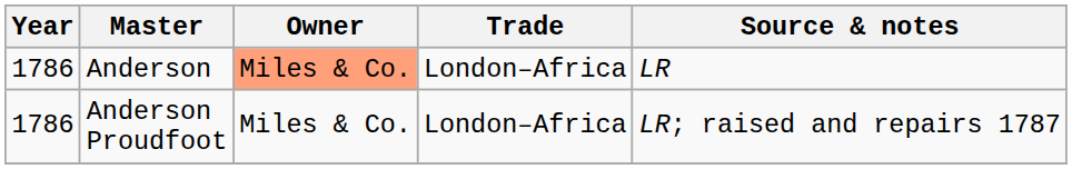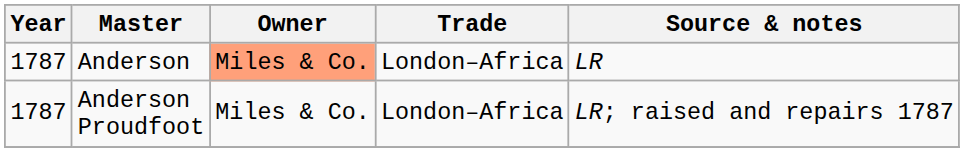Anderson | Year: 1786 -> 1787
Anderson Proudfoot | Year: 1786 -> 1787
